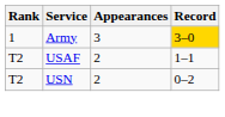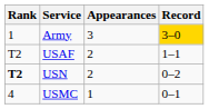USN | Rank: normal -> bold
+ row: 4 | USMC | 1 | 0–1
